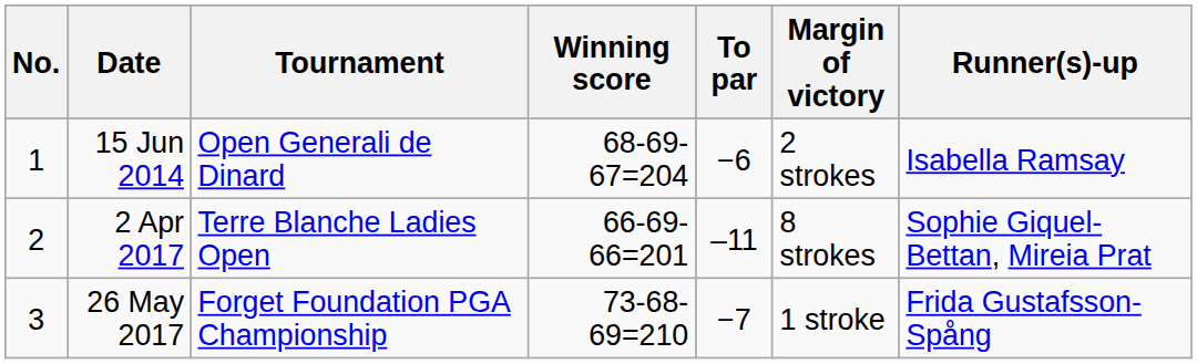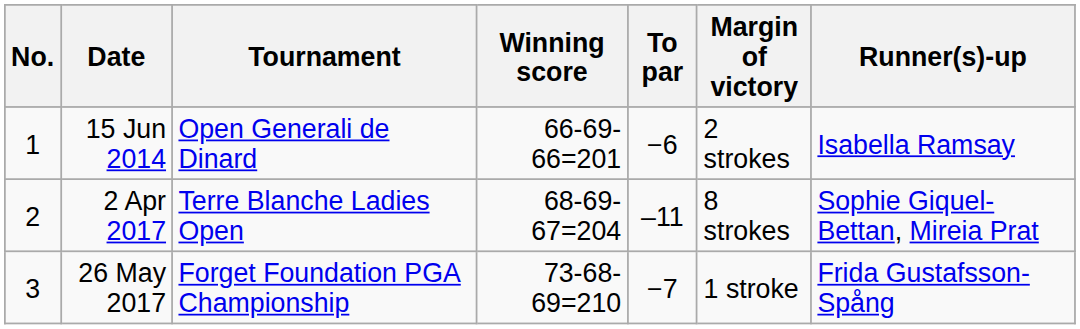15 Jun 2014 | Winning score: 68-69-67=204 -> 66-69-66=201
2 Apr 2017 | Winning score: 66-69-66=201 -> 68-69-67=204
